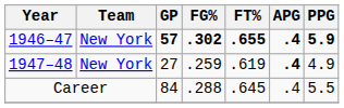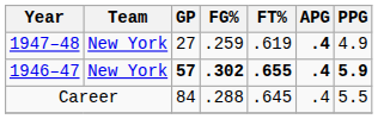rows swapped: 1946–47 <-> 1947–48
